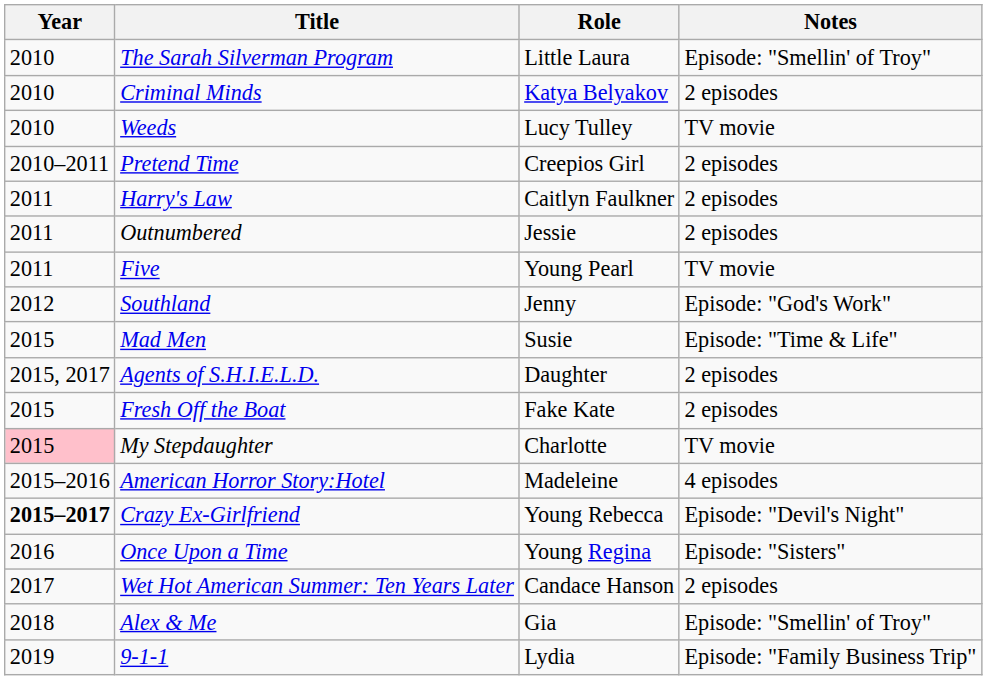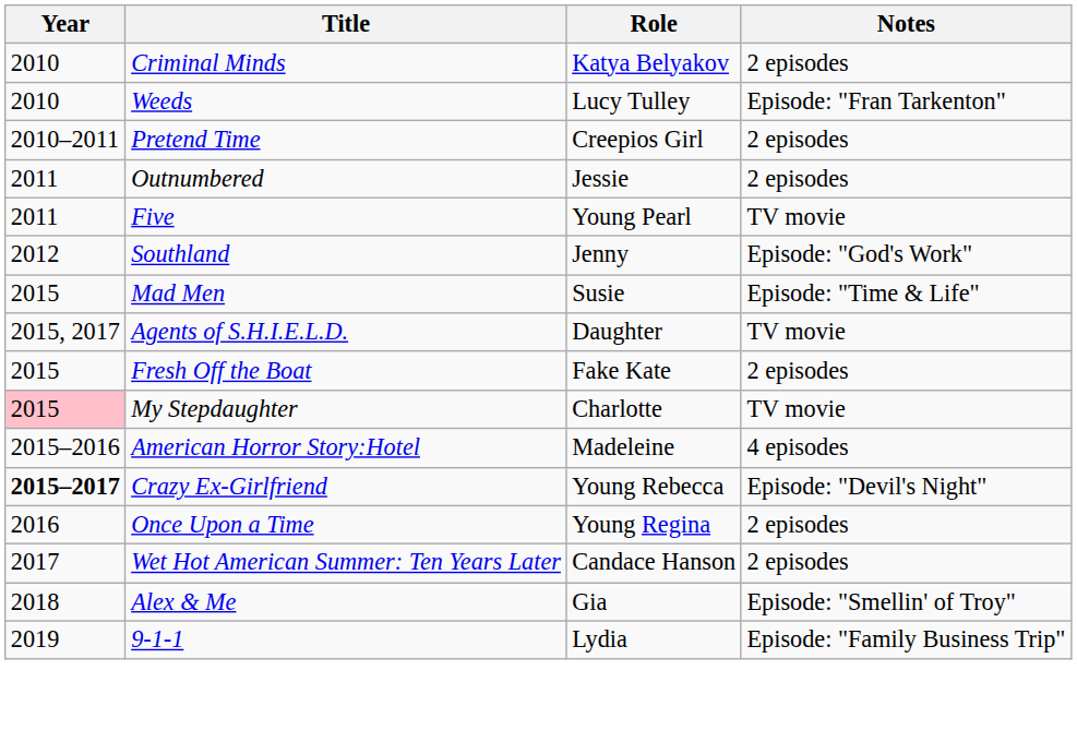- row: 2010 | The Sarah Silverman Program | Little Laura | Episode: "Smellin' of Troy"
Weeds | Notes: TV movie -> Episode: "Fran Tarkenton"
- row: 2011 | Harry's Law | Caitlyn Faulkner | 2 episodes
Agents of S.H.I.E.L.D. | Notes: 2 episodes -> TV movie
Once Upon a Time | Notes: Episode: "Sisters" -> 2 episodes
